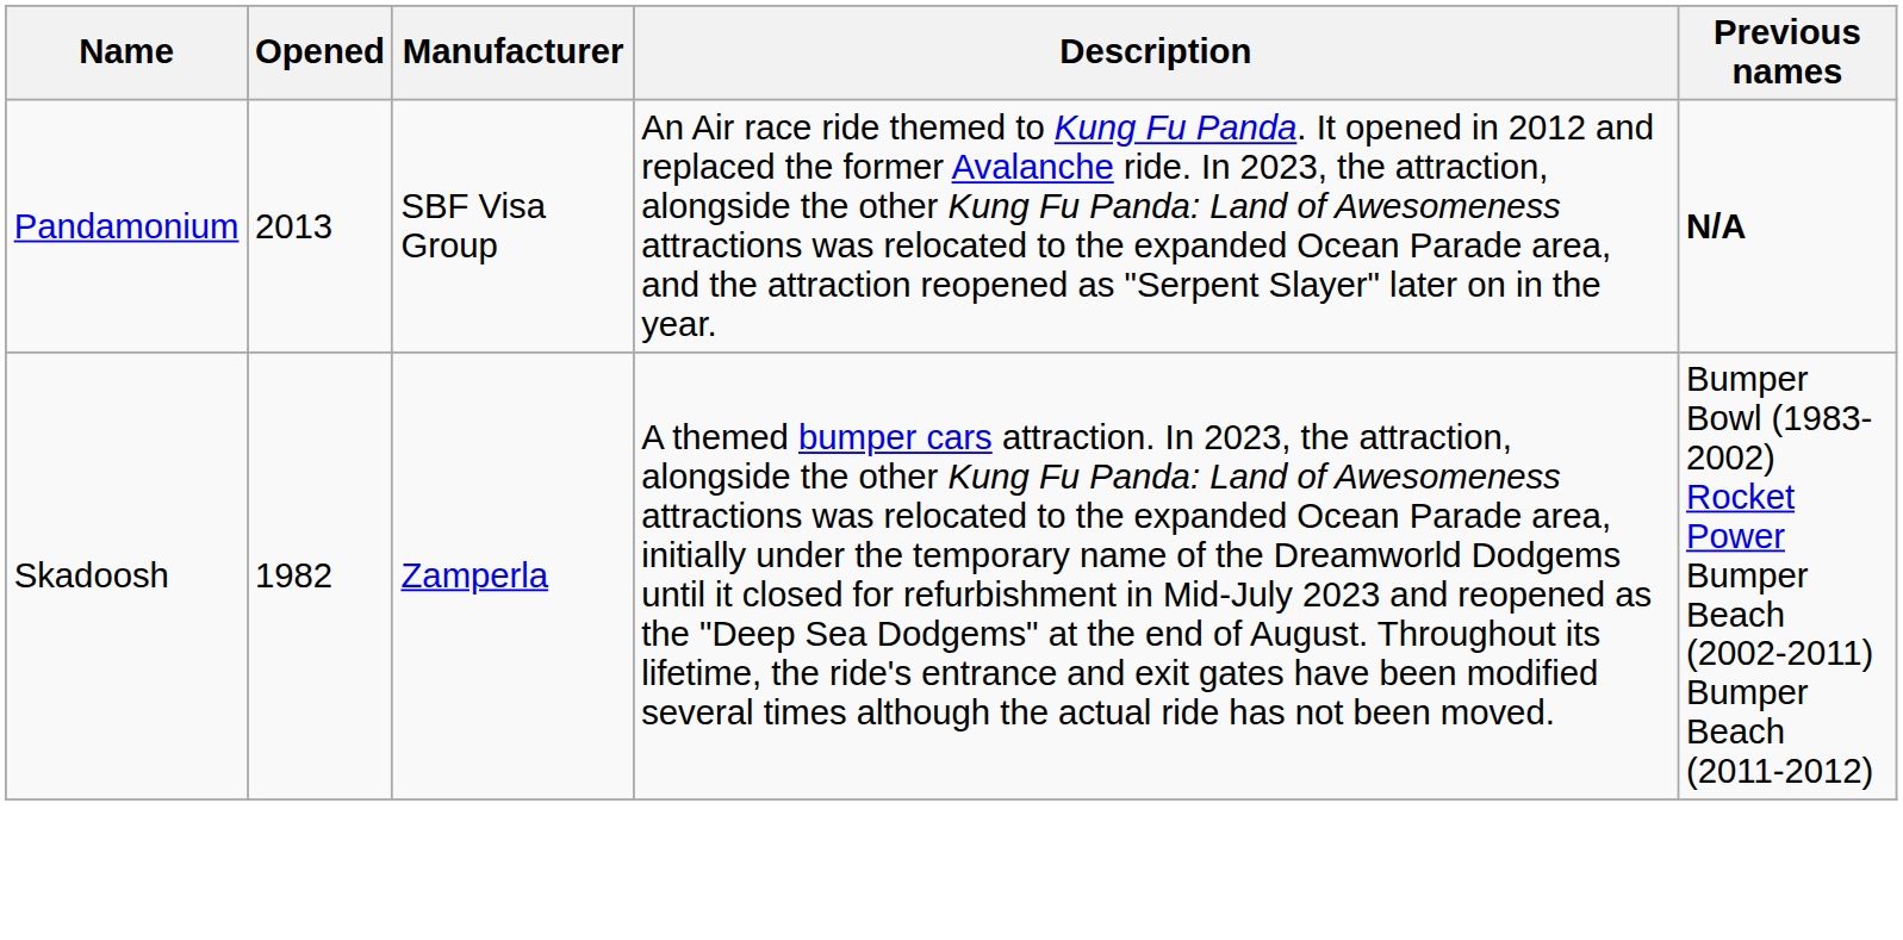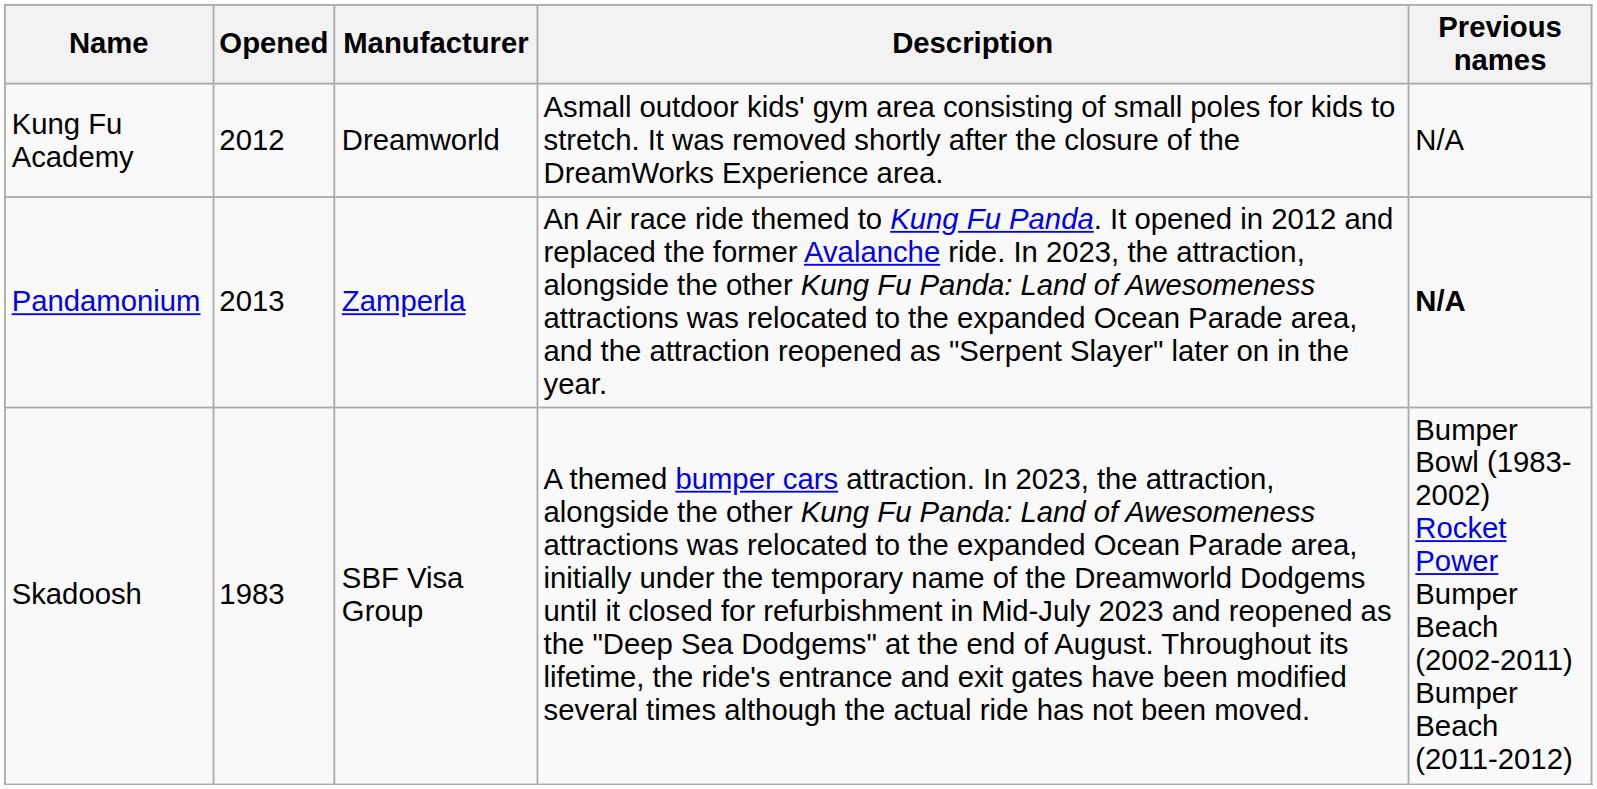+ row: Kung Fu Academy | 2012 | Dreamworld | Asmall outdoor kids' gym area consisting of small poles for kids to stretch. It was removed shortly after the closure of the DreamWorks Experience area. | N/A
Pandamonium | Manufacturer: SBF Visa Group -> Zamperla
Skadoosh | Opened: 1982 -> 1983
Skadoosh | Manufacturer: Zamperla -> SBF Visa Group
